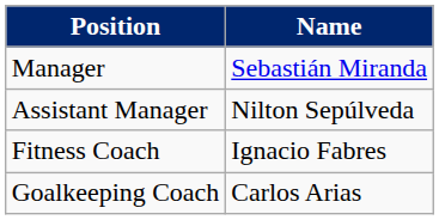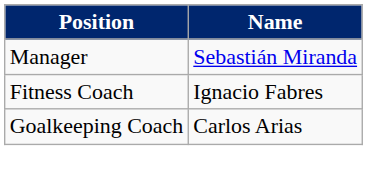- row: Assistant Manager | Nilton Sepúlveda
